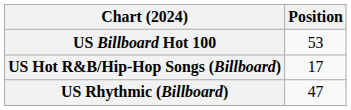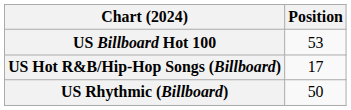US Rhythmic (Billboard) | Position: 47 -> 50
